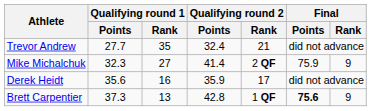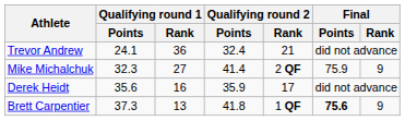Trevor Andrew | Qualifying round 1 / Points: 27.7 -> 24.1
Trevor Andrew | Qualifying round 1 / Rank: 35 -> 36
Brett Carpentier | Qualifying round 2 / Points: 42.8 -> 41.8
